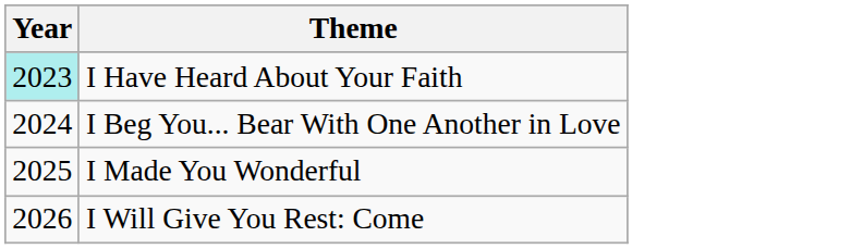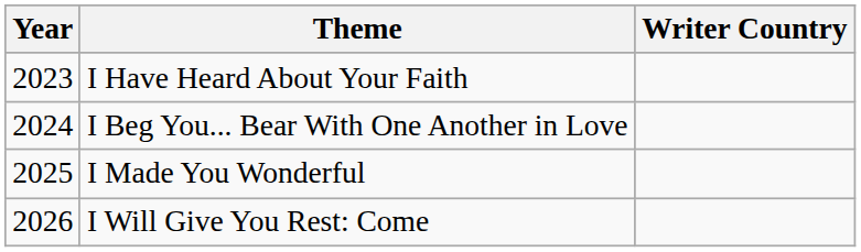+ column: Writer Country
I Have Heard About Your Faith | Year: paleturquoise background -> no background
